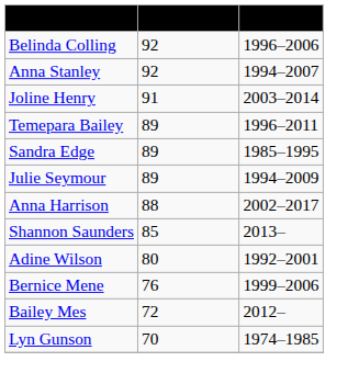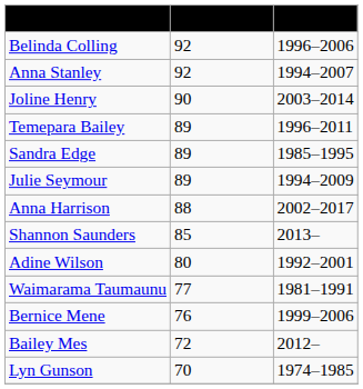Joline Henry | Appearances: 91 -> 90
+ row: Waimarama Taumaunu | 77 | 1981–1991
